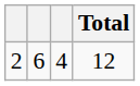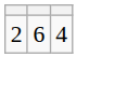- column: Total | 12
